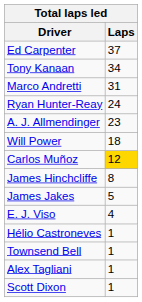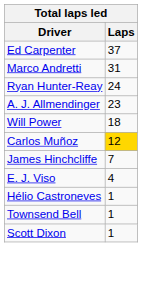- row: Tony Kanaan | 34
James Hinchcliffe | Laps: 8 -> 7
- row: James Jakes | 5
- row: Alex Tagliani | 1
